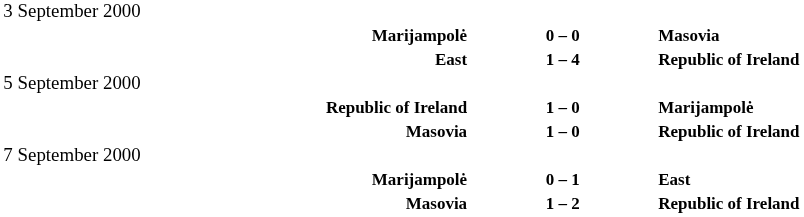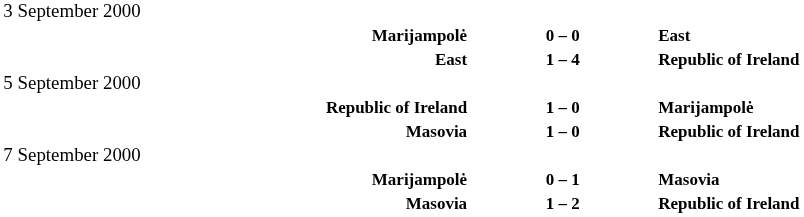Marijampolė / 0 – 0 | column 3: Masovia -> East
Marijampolė / 0 – 1 | column 3: East -> Masovia
